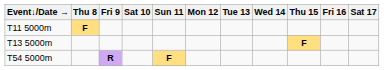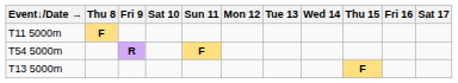rows swapped: T13 5000m <-> T54 5000m
